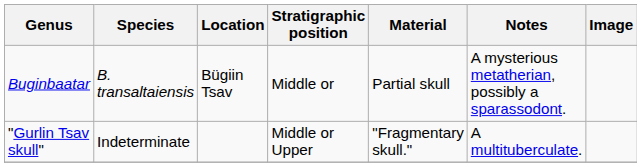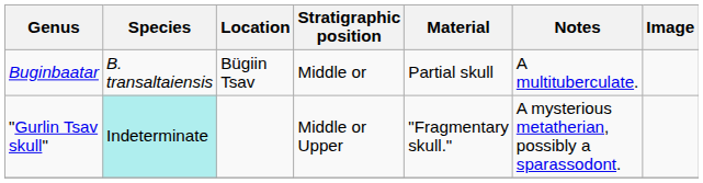Buginbaatar | Notes: A mysterious metatherian, possibly a sparassodont. -> A multituberculate.
"Gurlin Tsav skull" | Species: no background -> paleturquoise background
"Gurlin Tsav skull" | Notes: A multituberculate. -> A mysterious metatherian, possibly a sparassodont.
